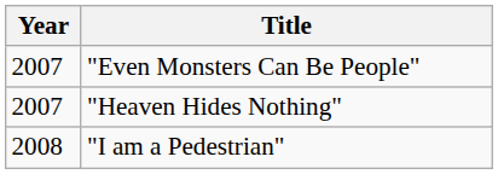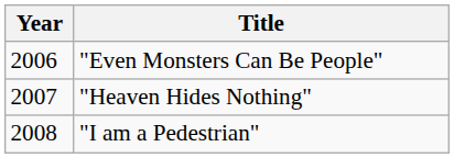"Even Monsters Can Be People" | Year: 2007 -> 2006
